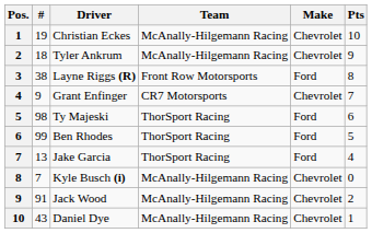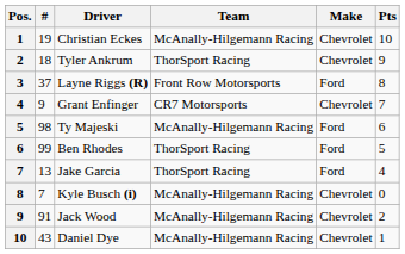Tyler Ankrum | Team: McAnally-Hilgemann Racing -> ThorSport Racing
Layne Riggs (R) | #: 38 -> 37
Ty Majeski | Team: ThorSport Racing -> McAnally-Hilgemann Racing
